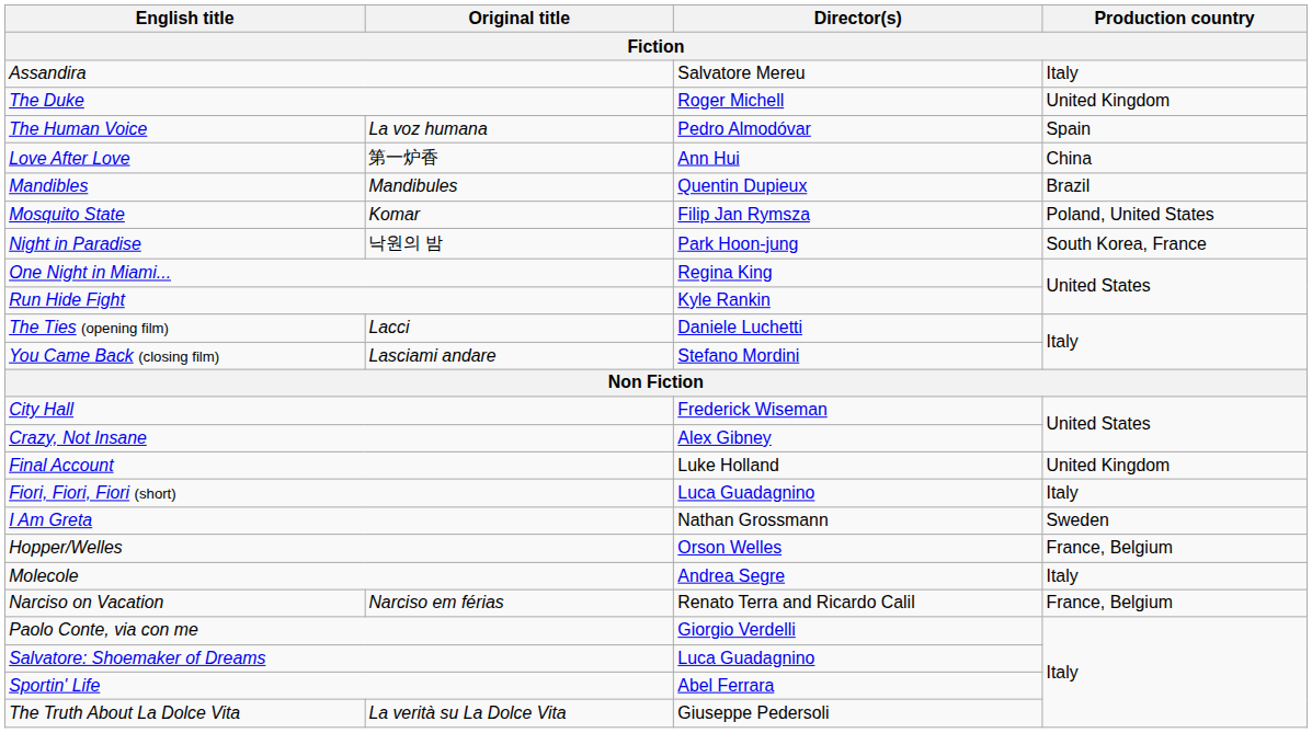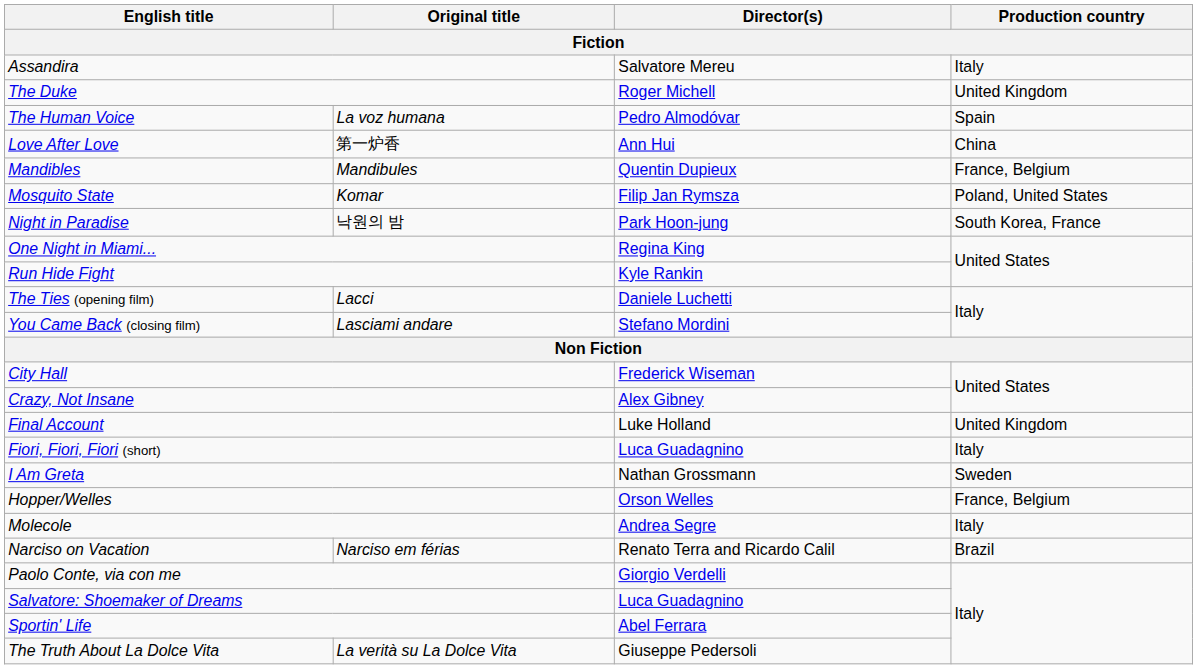Mandibles | Production country: Brazil -> France, Belgium
Narciso on Vacation | Production country: France, Belgium -> Brazil
